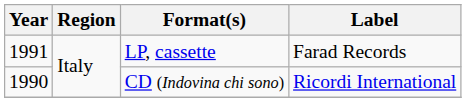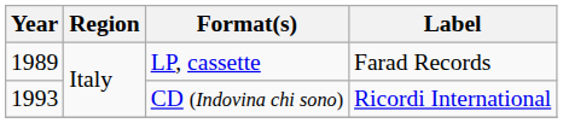LP, cassette | Year: 1991 -> 1989
CD (Indovina chi sono) | Year: 1990 -> 1993
